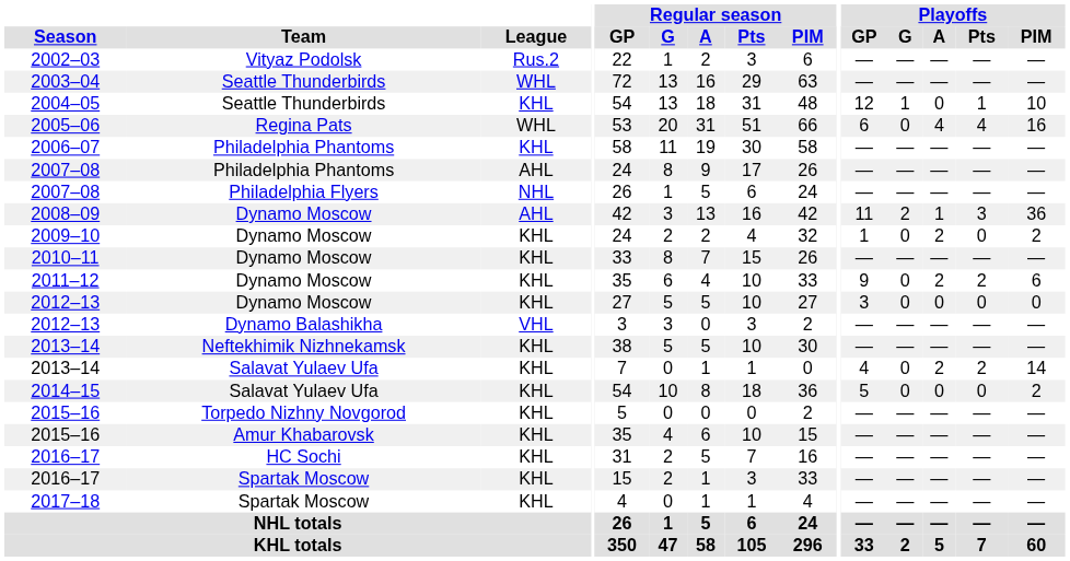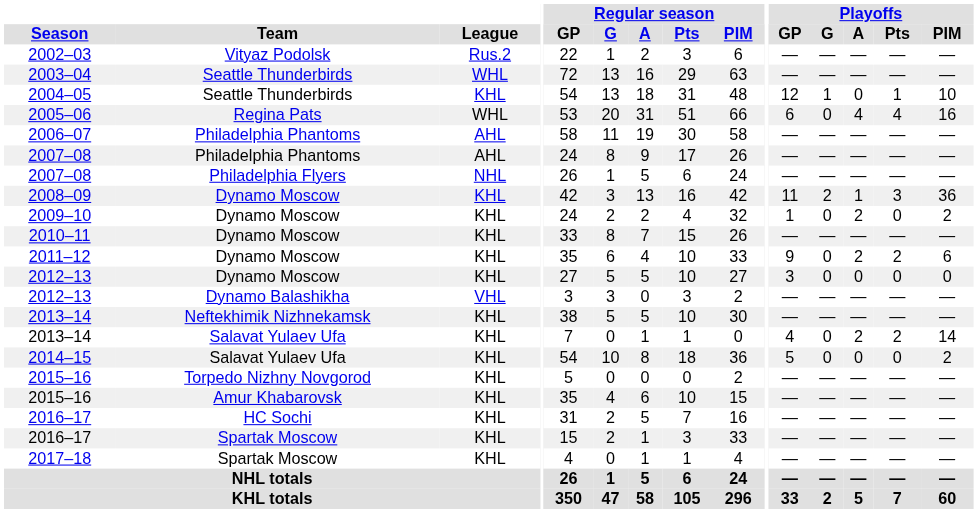2006–07 | League: KHL -> AHL
2008–09 | League: AHL -> KHL
